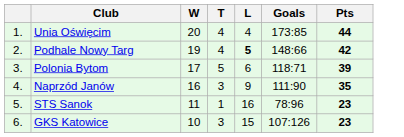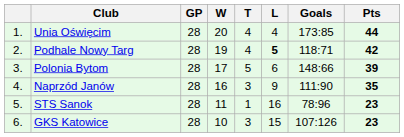+ column: GP | 28 | 28 | 28 | 28 | 28 | 28
Podhale Nowy Targ | Goals: 148:66 -> 118:71
Polonia Bytom | Goals: 118:71 -> 148:66
